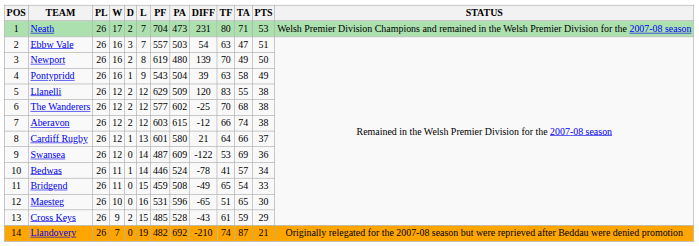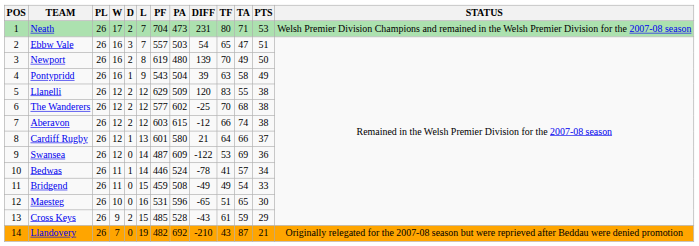Ebbw Vale | TF: 63 -> 65
Bridgend | TF: 65 -> 49
Llandovery | TF: 74 -> 43
